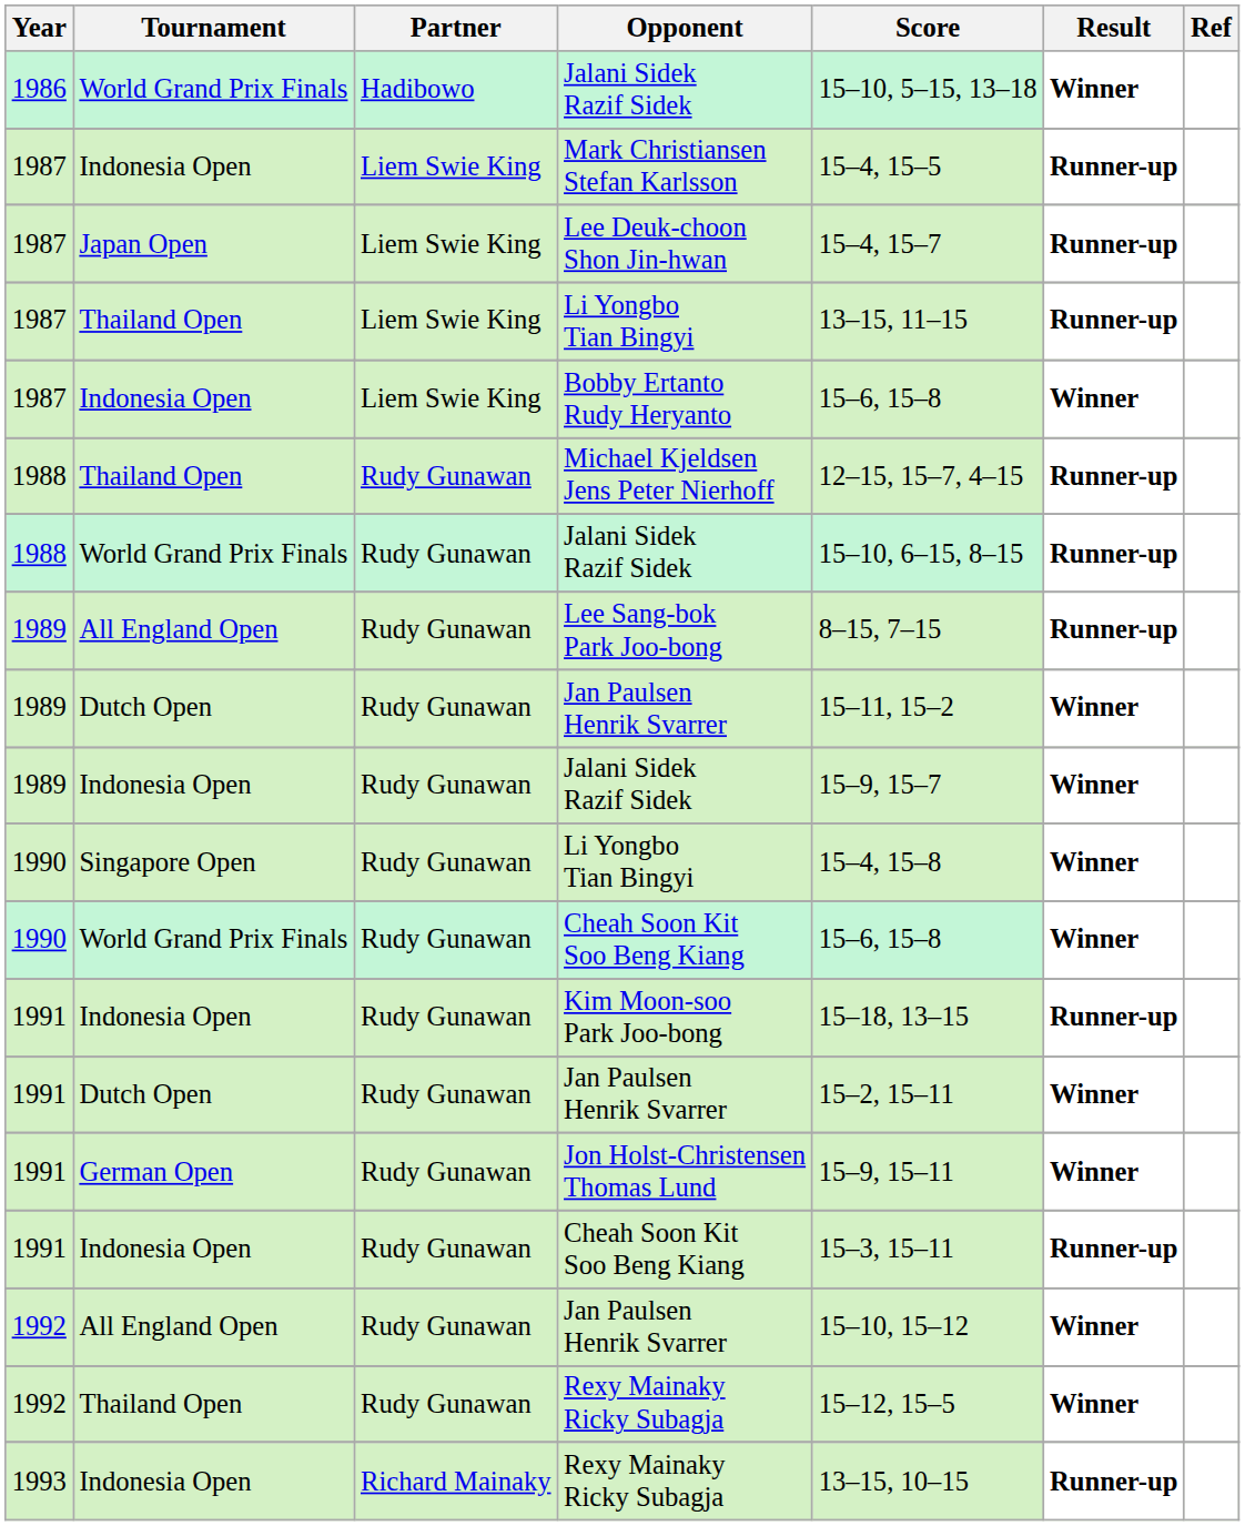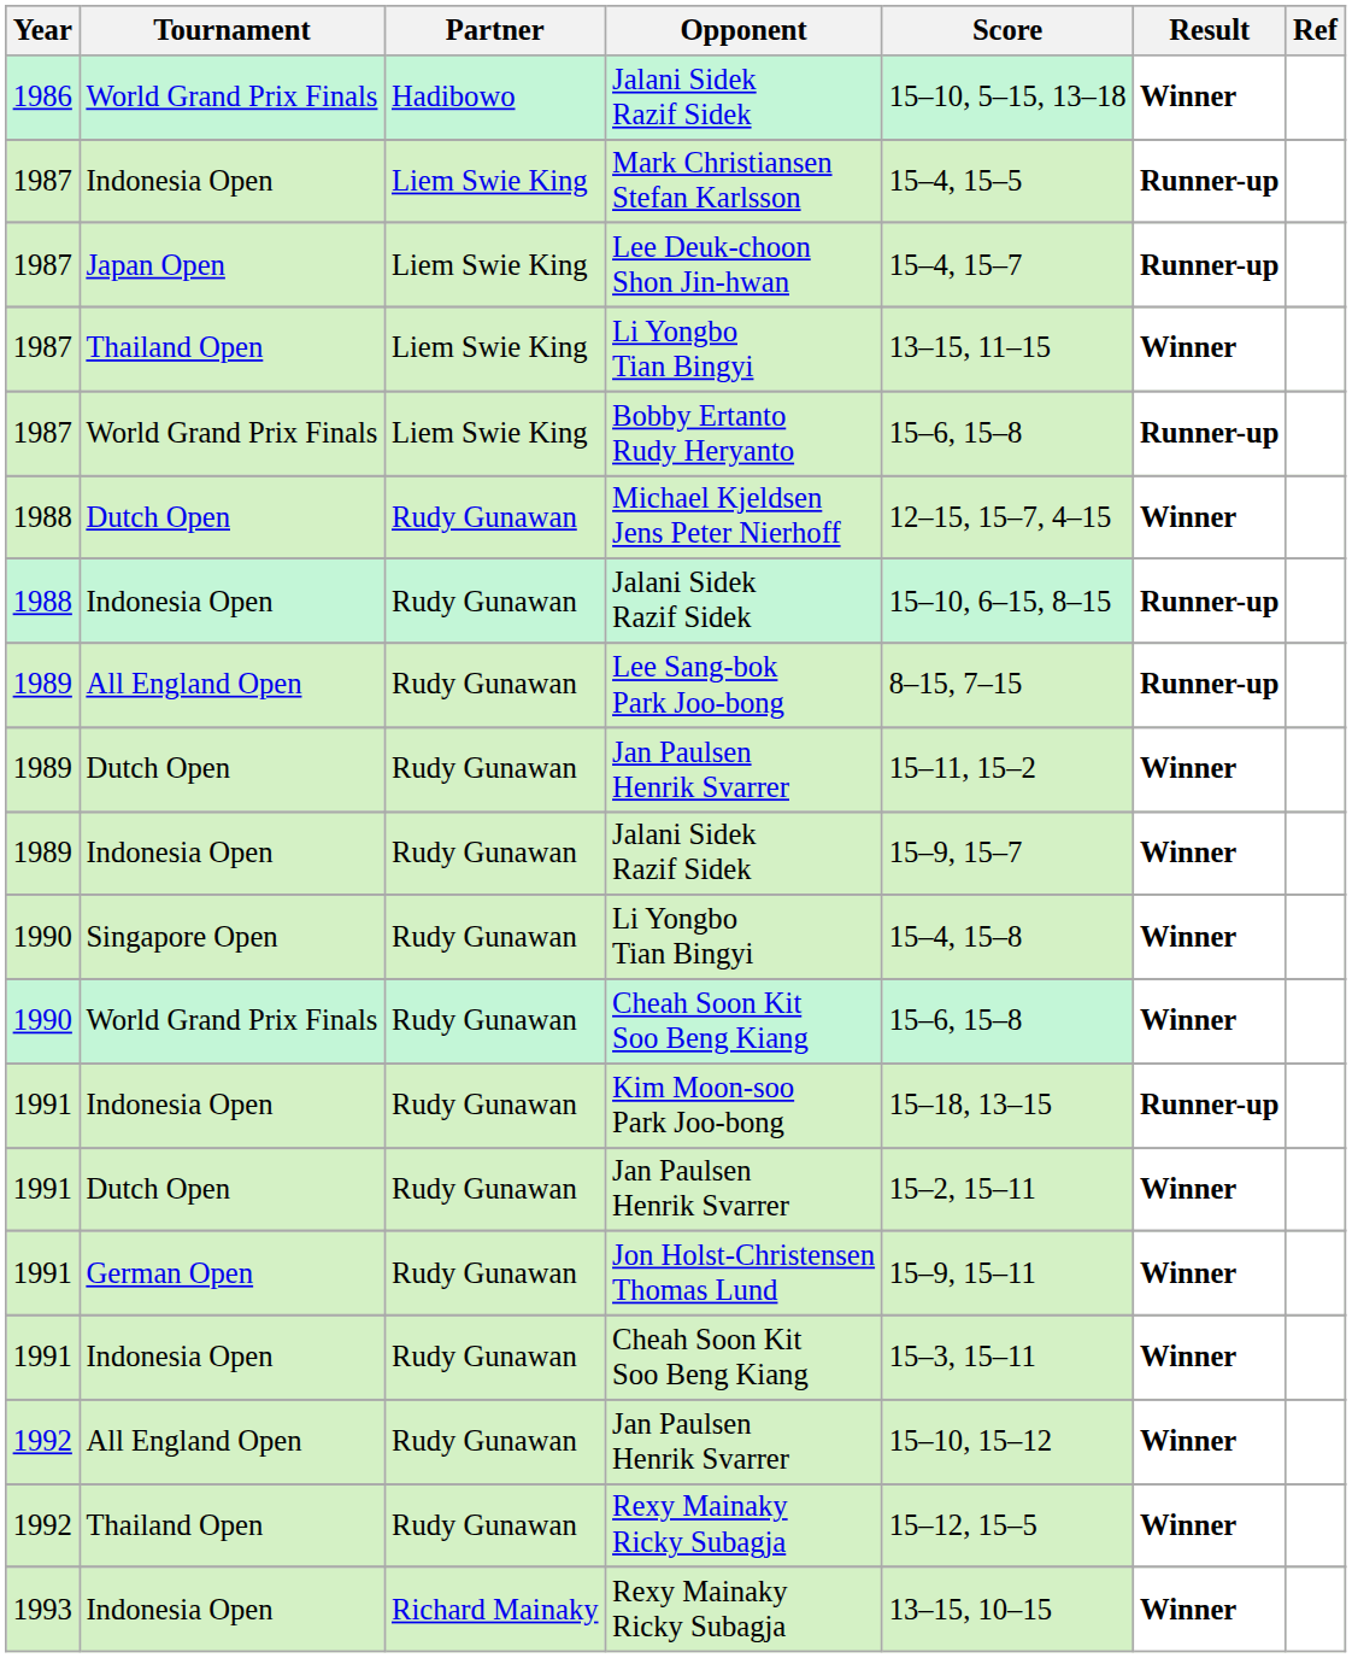1987 / Li Yongbo Tian Bingyi | Result: Runner-up -> Winner
Bobby Ertanto Rudy Heryanto | Tournament: Indonesia Open -> World Grand Prix Finals
Bobby Ertanto Rudy Heryanto | Result: Winner -> Runner-up
Michael Kjeldsen Jens Peter Nierhoff | Tournament: Thailand Open -> Dutch Open
Michael Kjeldsen Jens Peter Nierhoff | Result: Runner-up -> Winner
1988 / Jalani Sidek Razif Sidek | Tournament: World Grand Prix Finals -> Indonesia Open
1991 / Cheah Soon Kit Soo Beng Kiang | Result: Runner-up -> Winner
1993 / Rexy Mainaky Ricky Subagja | Result: Runner-up -> Winner
